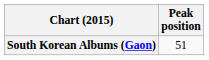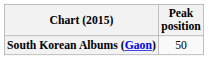South Korean Albums (Gaon) | Peak position: 51 -> 50
